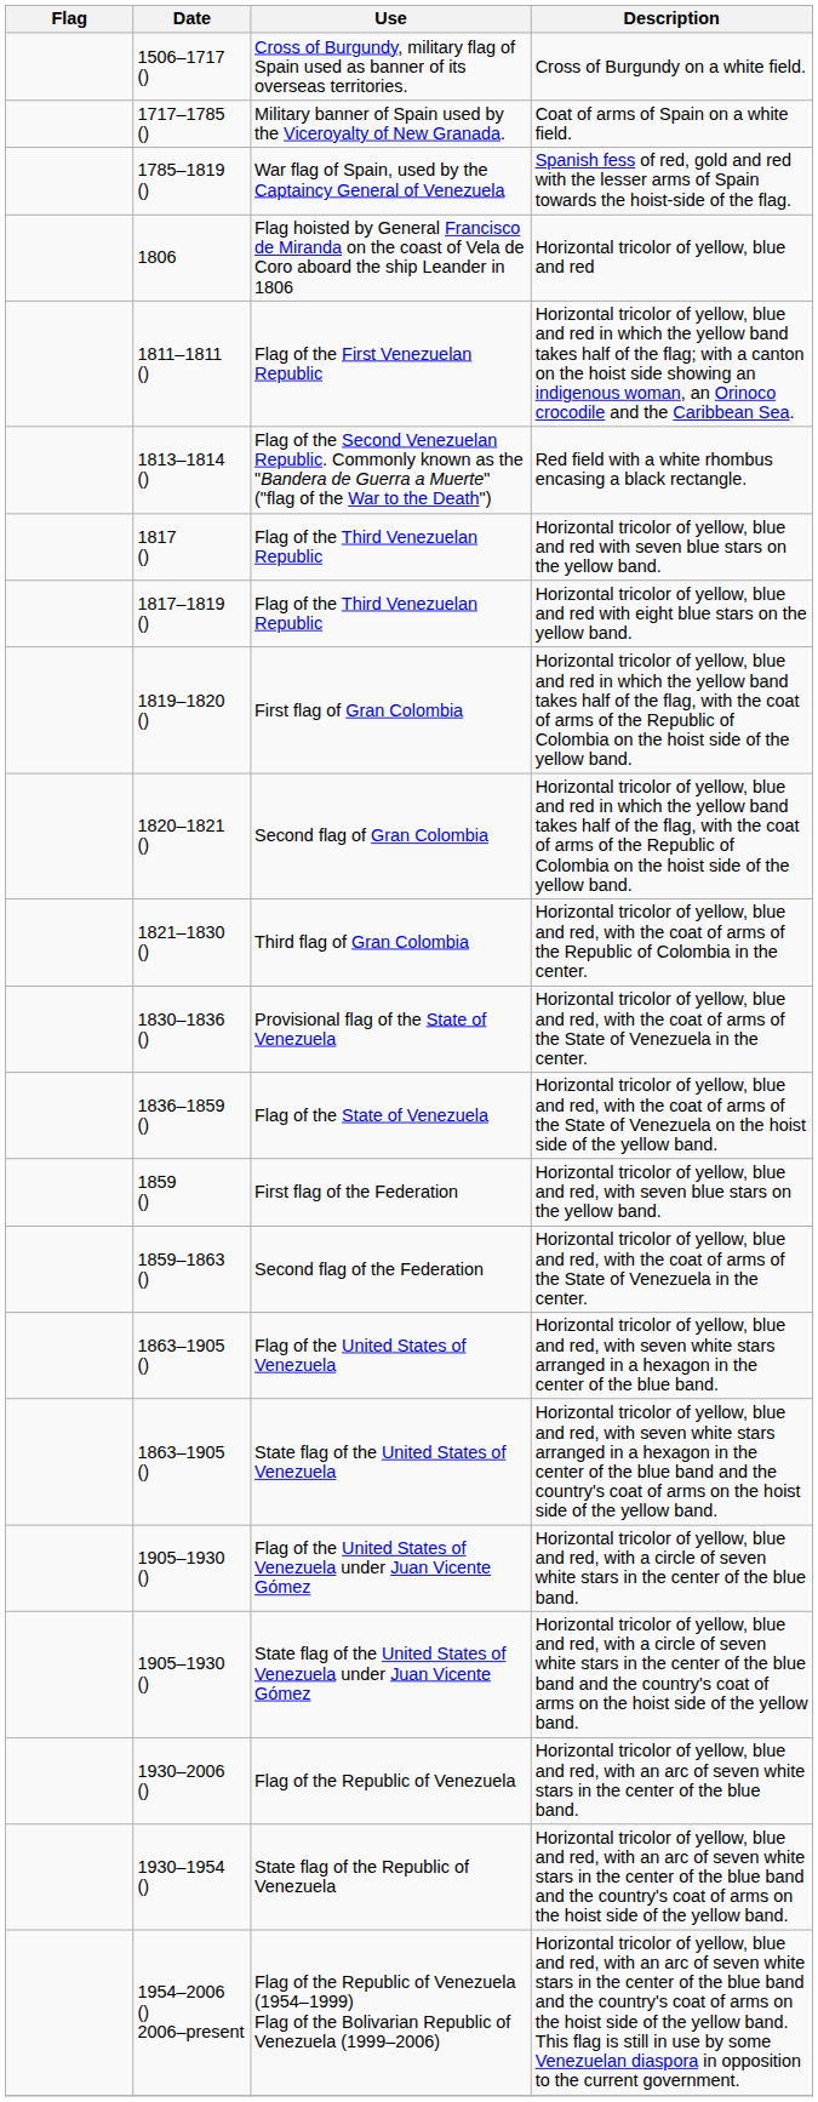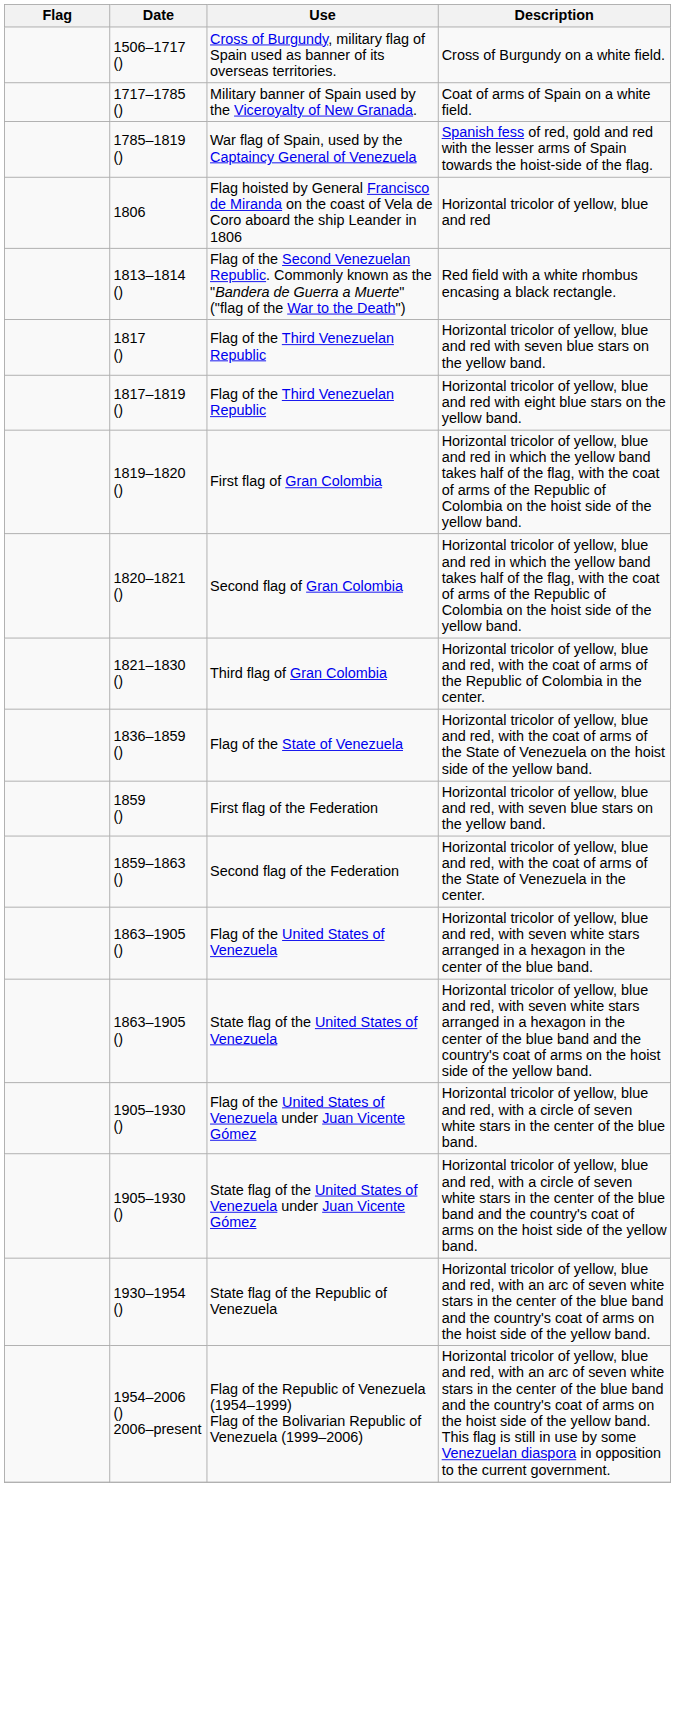- row: 1811–1811 () | Flag of the First Venezuelan Republic | Horizontal tricolor of yellow, blue and red in which the yellow band takes half of the flag; with a canton on the hoist side showing an indigenous woman, an Orinoco crocodile and the Caribbean Sea.
- row: 1830–1836 () | Provisional flag of the State of Venezuela | Horizontal tricolor of yellow, blue and red, with the coat of arms of the State of Venezuela in the center.
- row: 1930–2006 () | Flag of the Republic of Venezuela | Horizontal tricolor of yellow, blue and red, with an arc of seven white stars in the center of the blue band.
